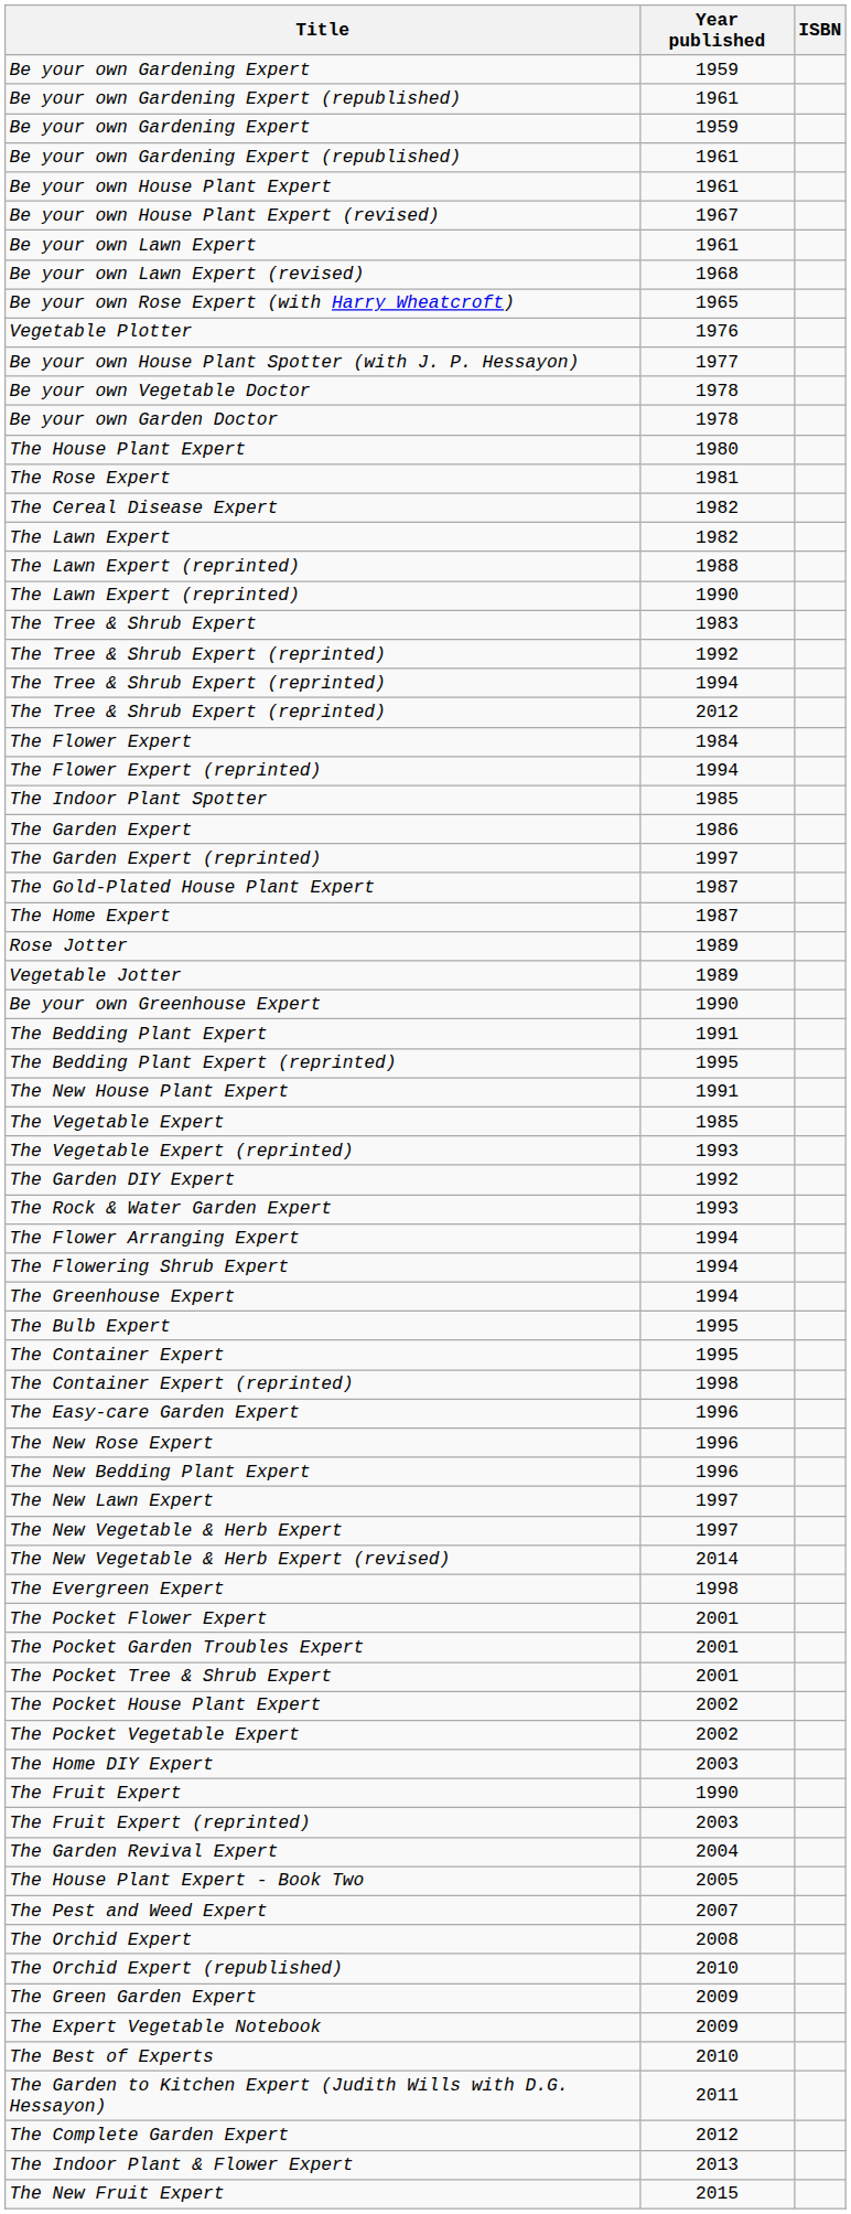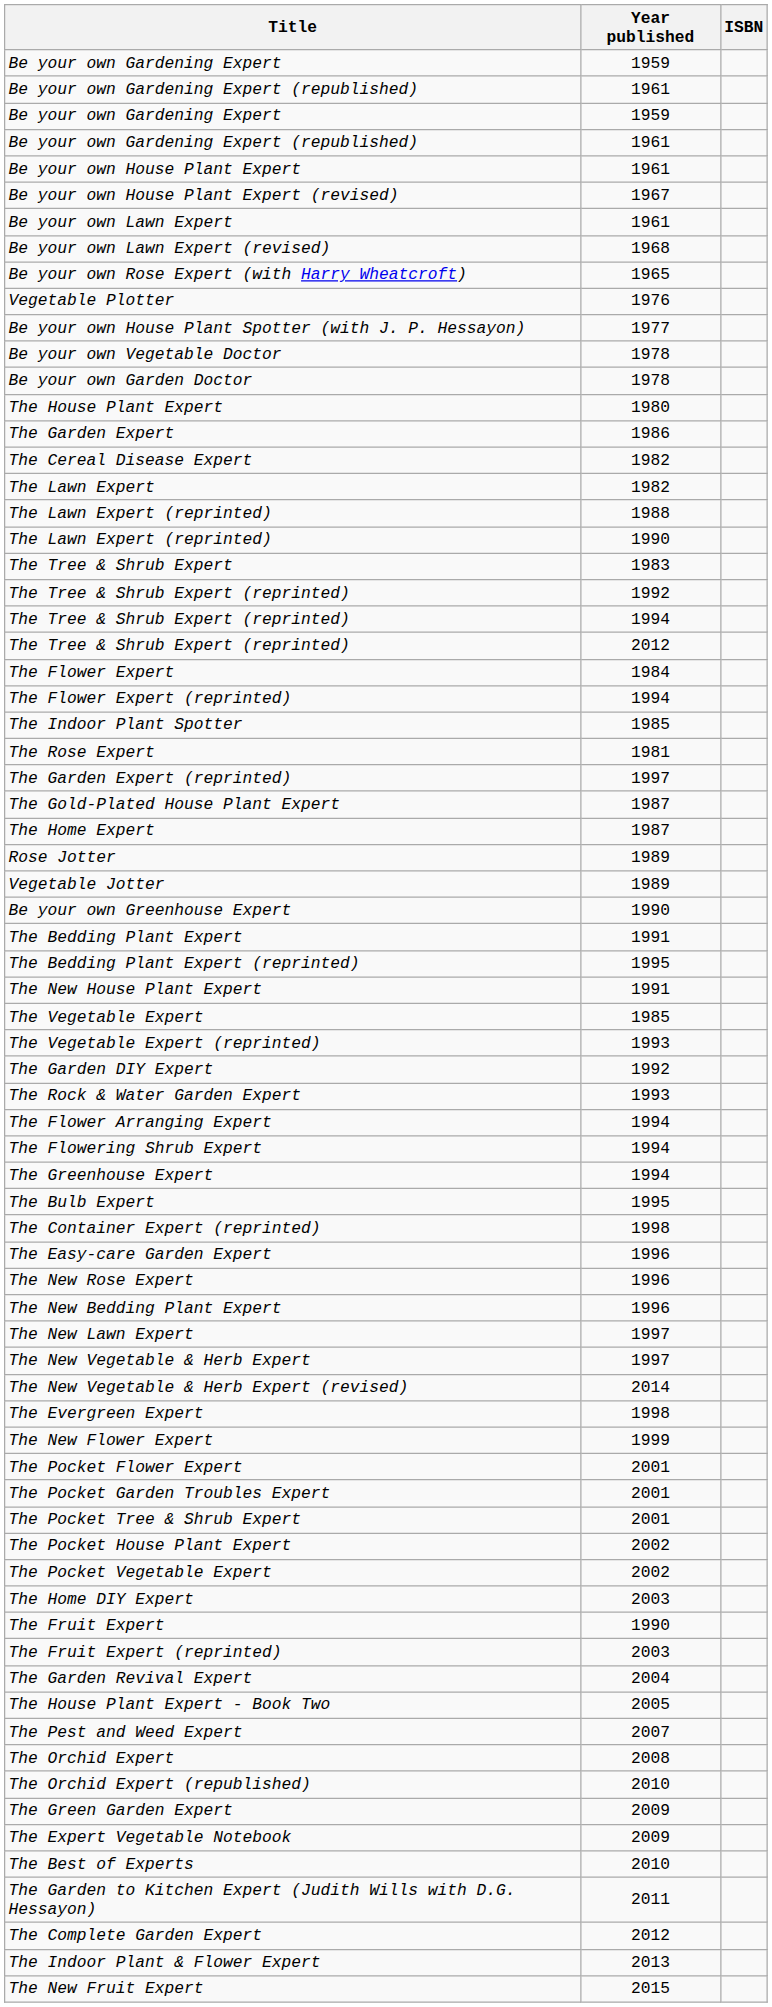rows swapped: The Rose Expert <-> The Garden Expert
- row: The Container Expert | 1995
+ row: The New Flower Expert | 1999
